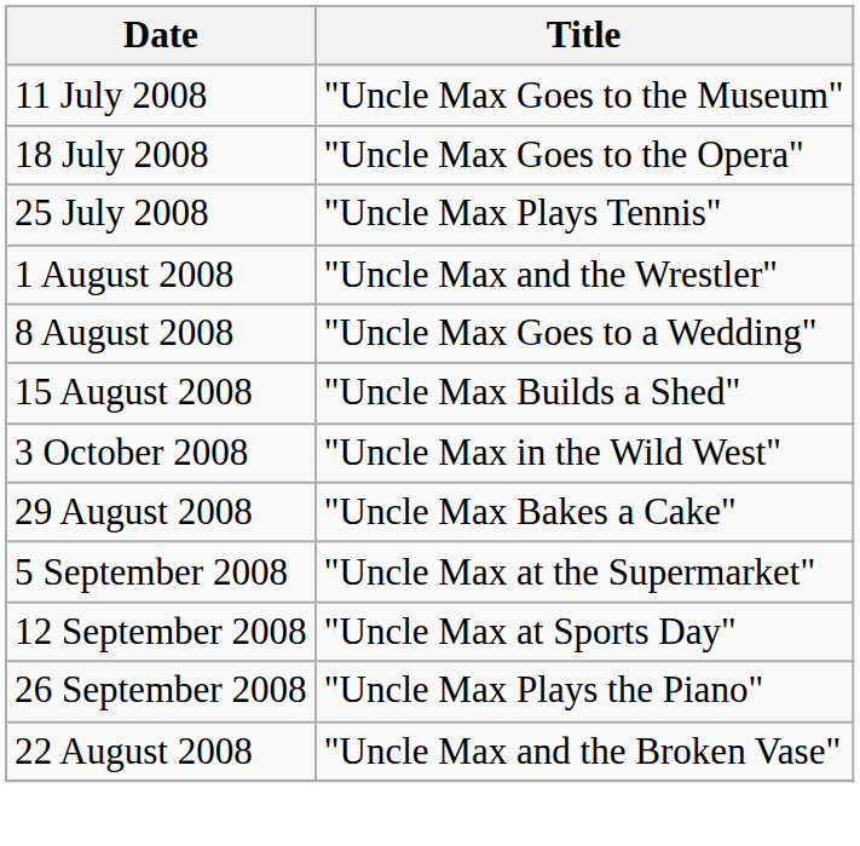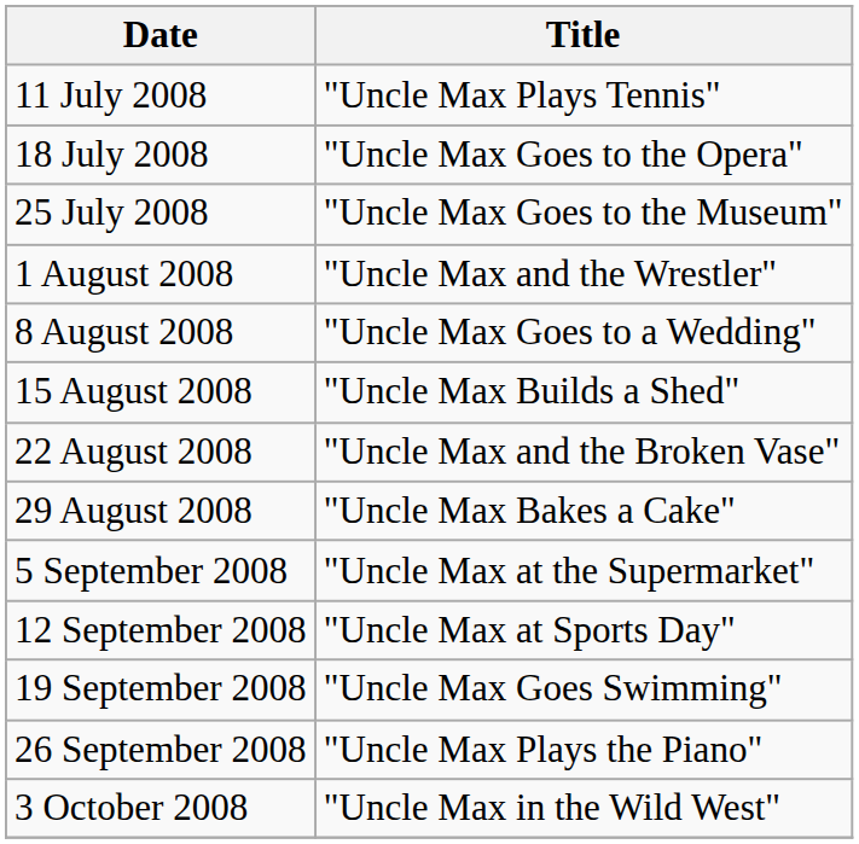11 July 2008 | Title: "Uncle Max Goes to the Museum" -> "Uncle Max Plays Tennis"
25 July 2008 | Title: "Uncle Max Plays Tennis" -> "Uncle Max Goes to the Museum"
rows swapped: 22 August 2008 <-> 3 October 2008
+ row: 19 September 2008 | "Uncle Max Goes Swimming"
